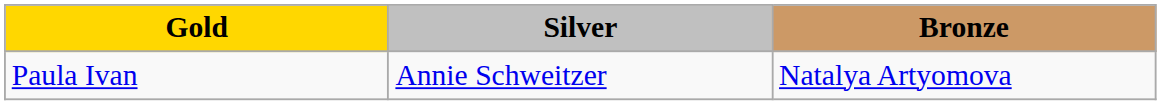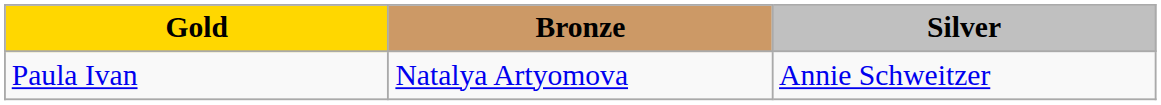columns swapped: Silver <-> Bronze
